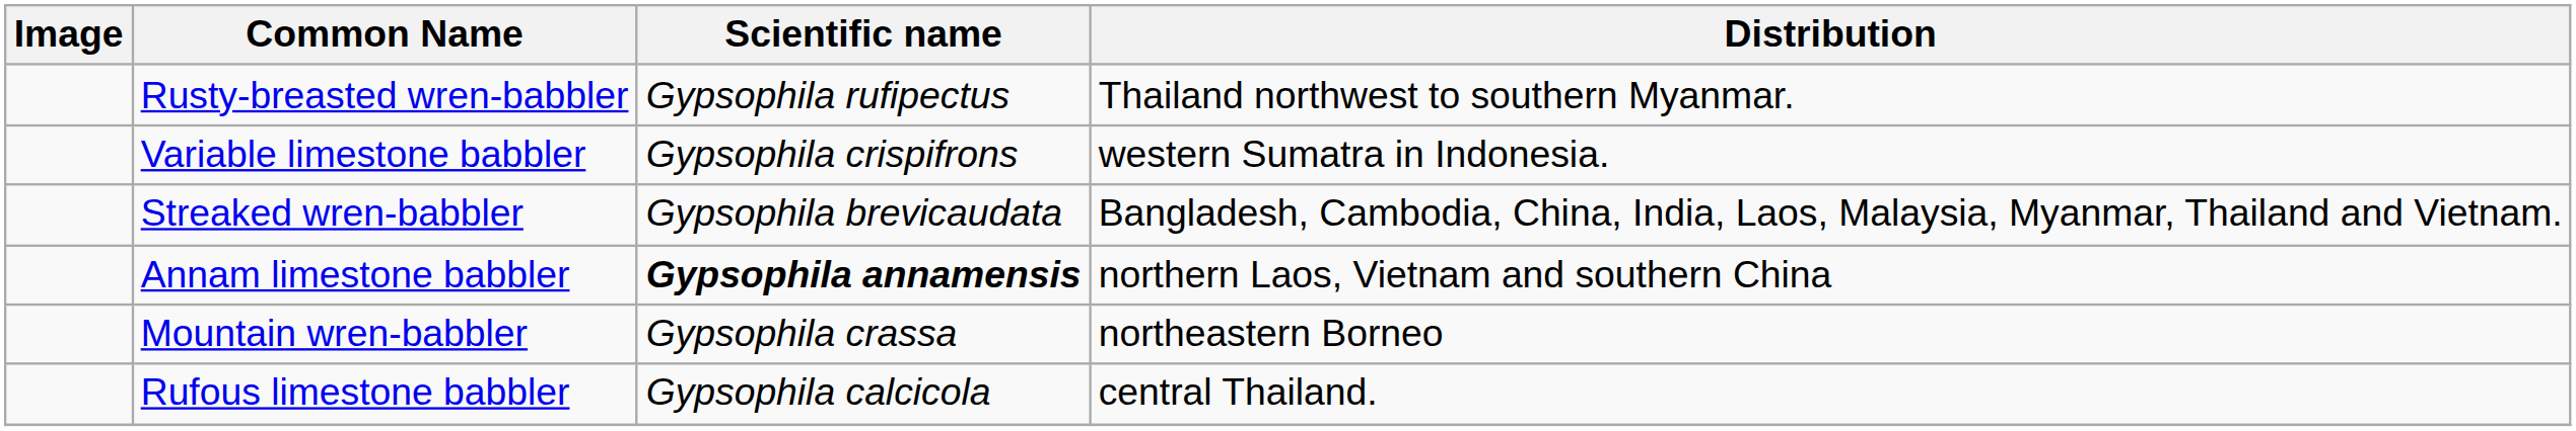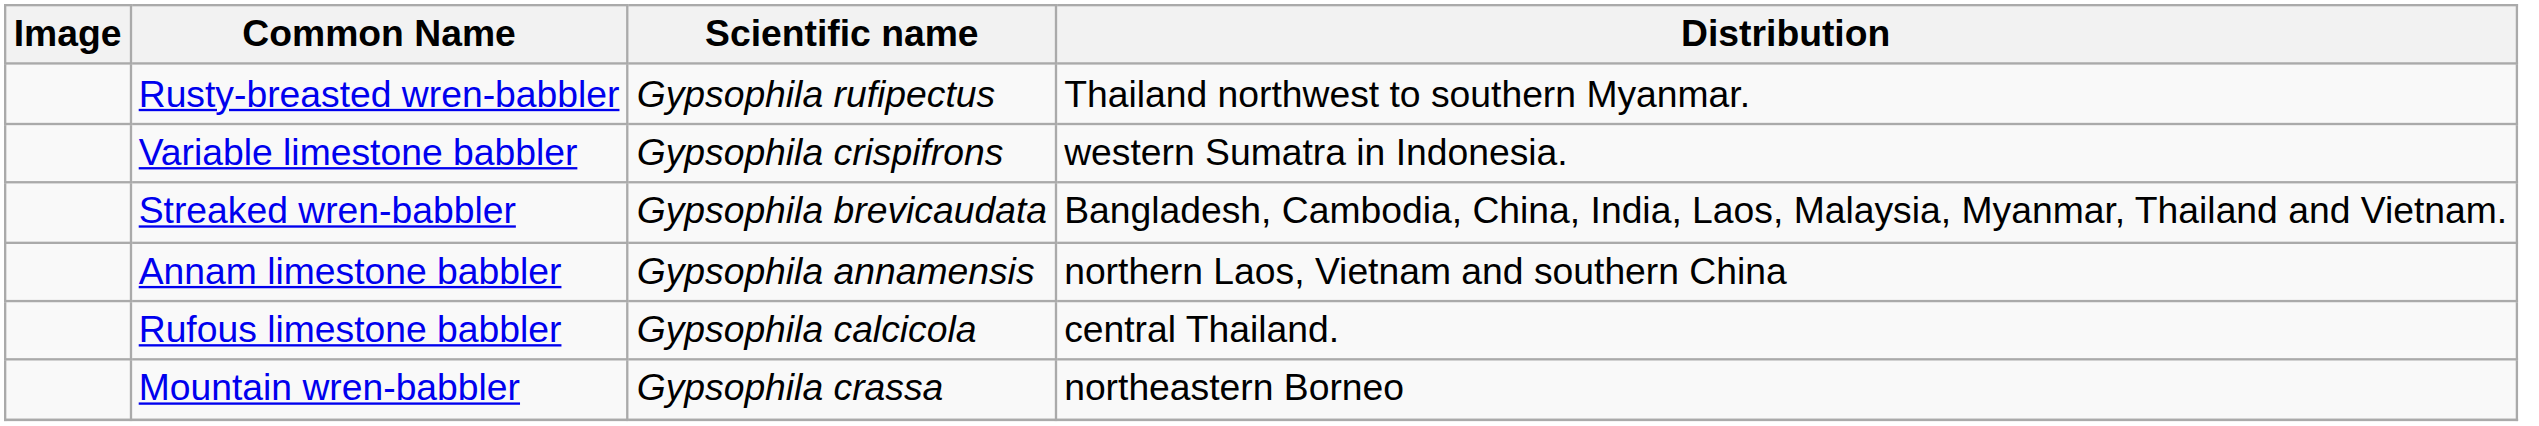Annam limestone babbler | Scientific name: bold -> normal
rows swapped: Rufous limestone babbler <-> Mountain wren-babbler
